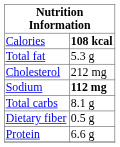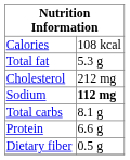Calories | column 2: bold -> normal
rows swapped: Dietary fiber <-> Protein
